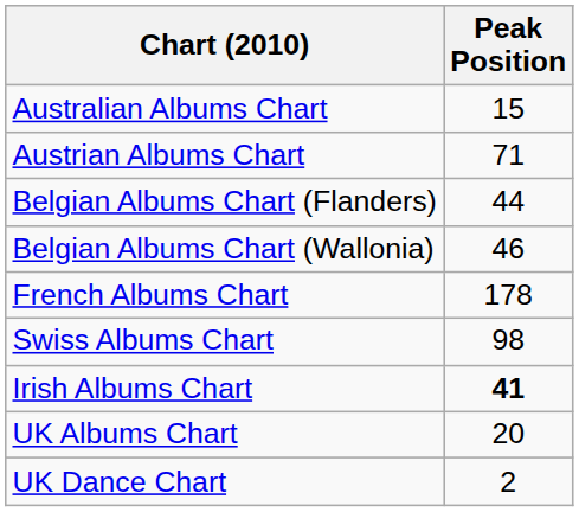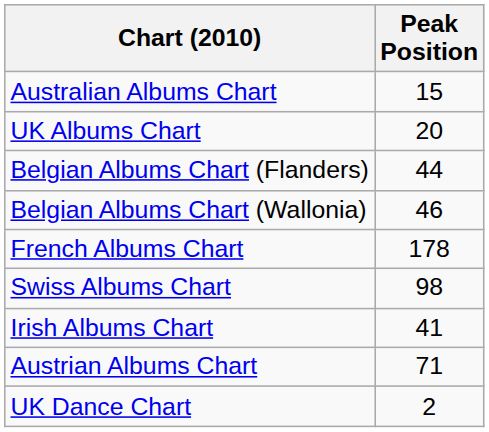rows swapped: Austrian Albums Chart <-> UK Albums Chart
Irish Albums Chart | Peak Position: bold -> normal
